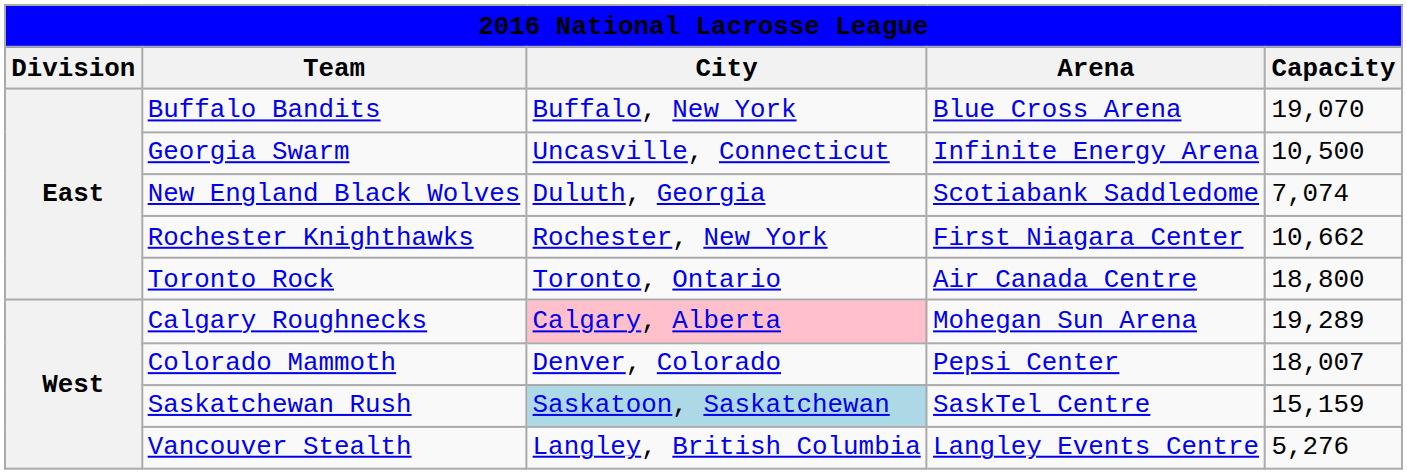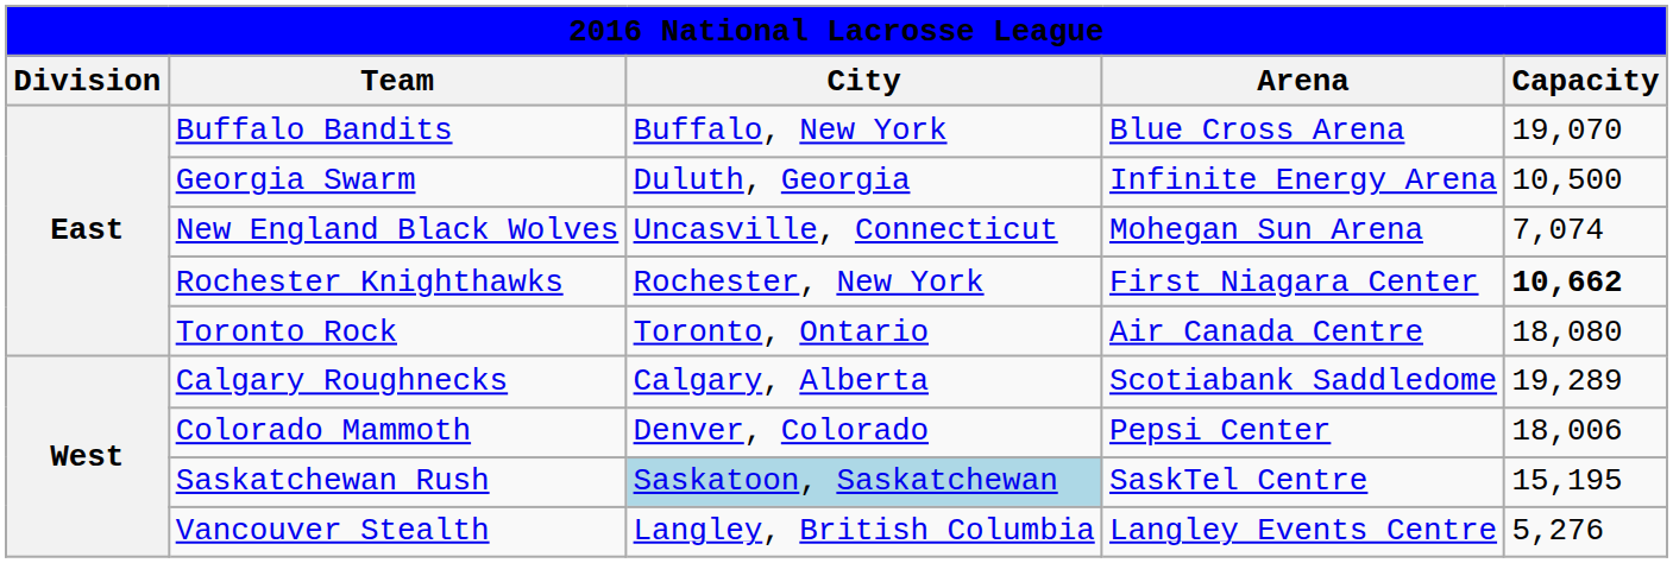Georgia Swarm | City: Uncasville, Connecticut -> Duluth, Georgia
New England Black Wolves | City: Duluth, Georgia -> Uncasville, Connecticut
New England Black Wolves | Arena: Scotiabank Saddledome -> Mohegan Sun Arena
Rochester Knighthawks | Capacity: normal -> bold
Toronto Rock | Capacity: 18,800 -> 18,080
Calgary Roughnecks | City: pink background -> no background
Calgary Roughnecks | Arena: Mohegan Sun Arena -> Scotiabank Saddledome
Colorado Mammoth | Capacity: 18,007 -> 18,006
Saskatchewan Rush | Capacity: 15,159 -> 15,195
